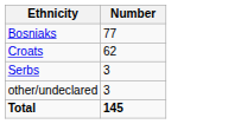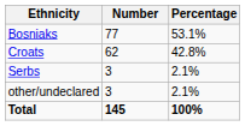+ column: Percentage | 53.1% | 42.8% | 2.1% | 2.1% | 100%
